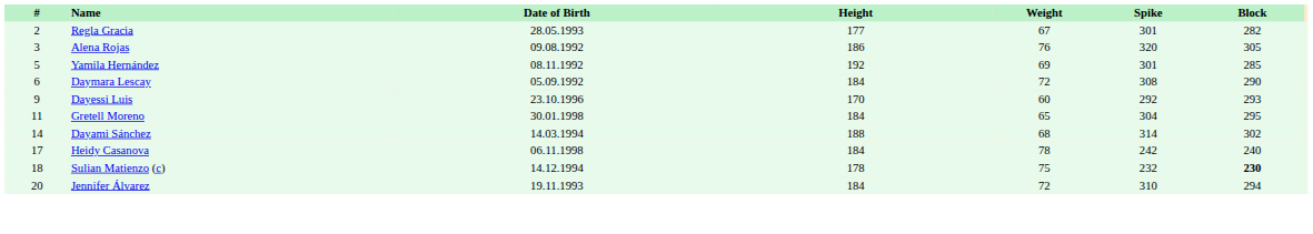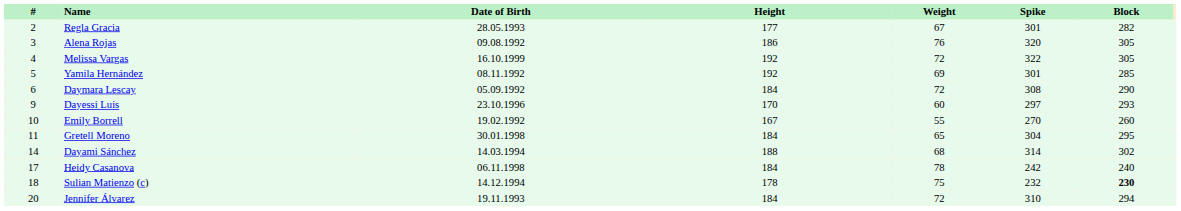+ row: 4 | Melissa Vargas | 16.10.1999 | 192 | 72 | 322 | 305
Dayessi Luis | Spike: 292 -> 297
+ row: 10 | Emily Borrell | 19.02.1992 | 167 | 55 | 270 | 260
